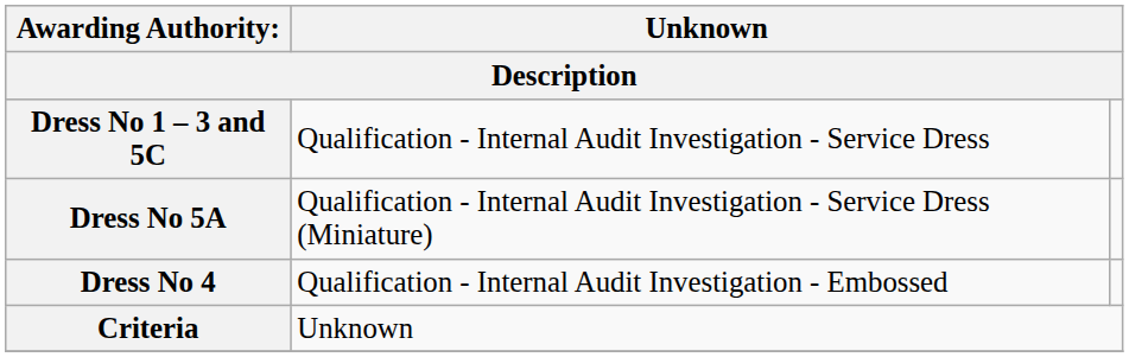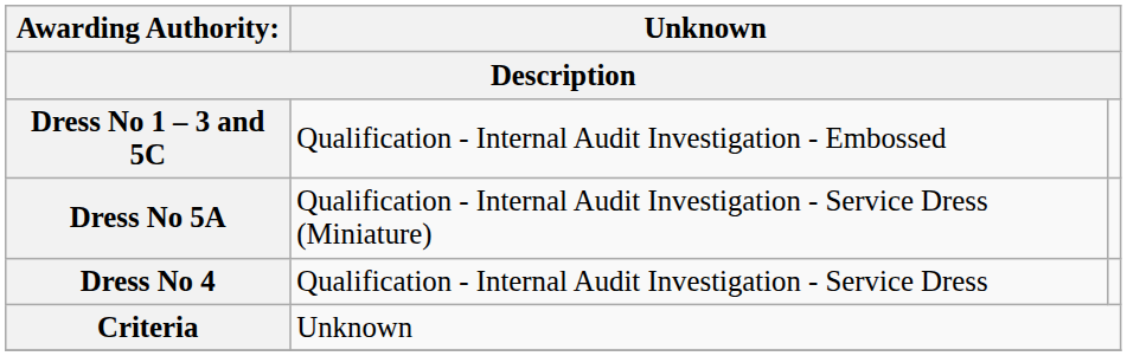Dress No 1 – 3 and 5C | column 2: Qualification - Internal Audit Investigation - Service Dress -> Qualification - Internal Audit Investigation - Embossed
Dress No 4 | column 2: Qualification - Internal Audit Investigation - Embossed -> Qualification - Internal Audit Investigation - Service Dress
